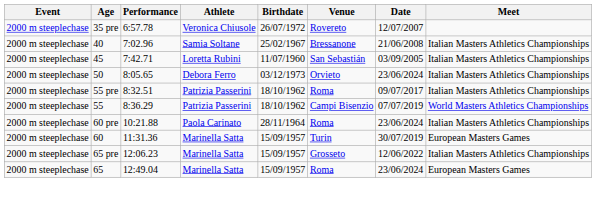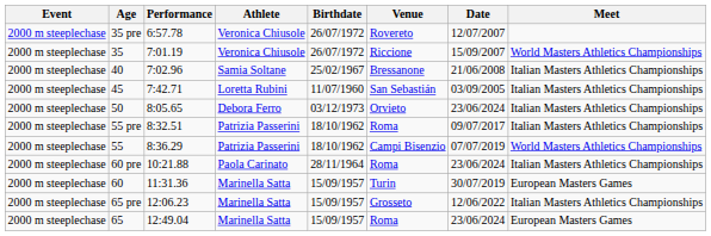+ row: 2000 m steeplechase | 35 | 7:01.19 | Veronica Chiusole | 26/07/1972 | Riccione | 15/09/2007 | World Masters Athletics Championships
